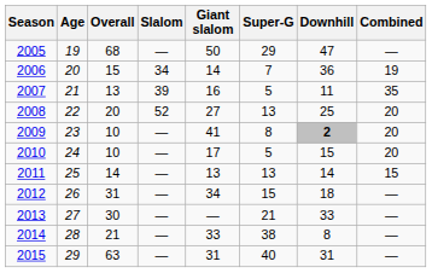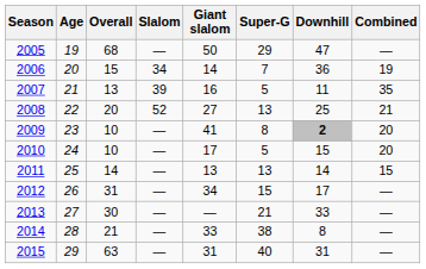2008 | Combined: 20 -> 21
2012 | Downhill: 18 -> 17
